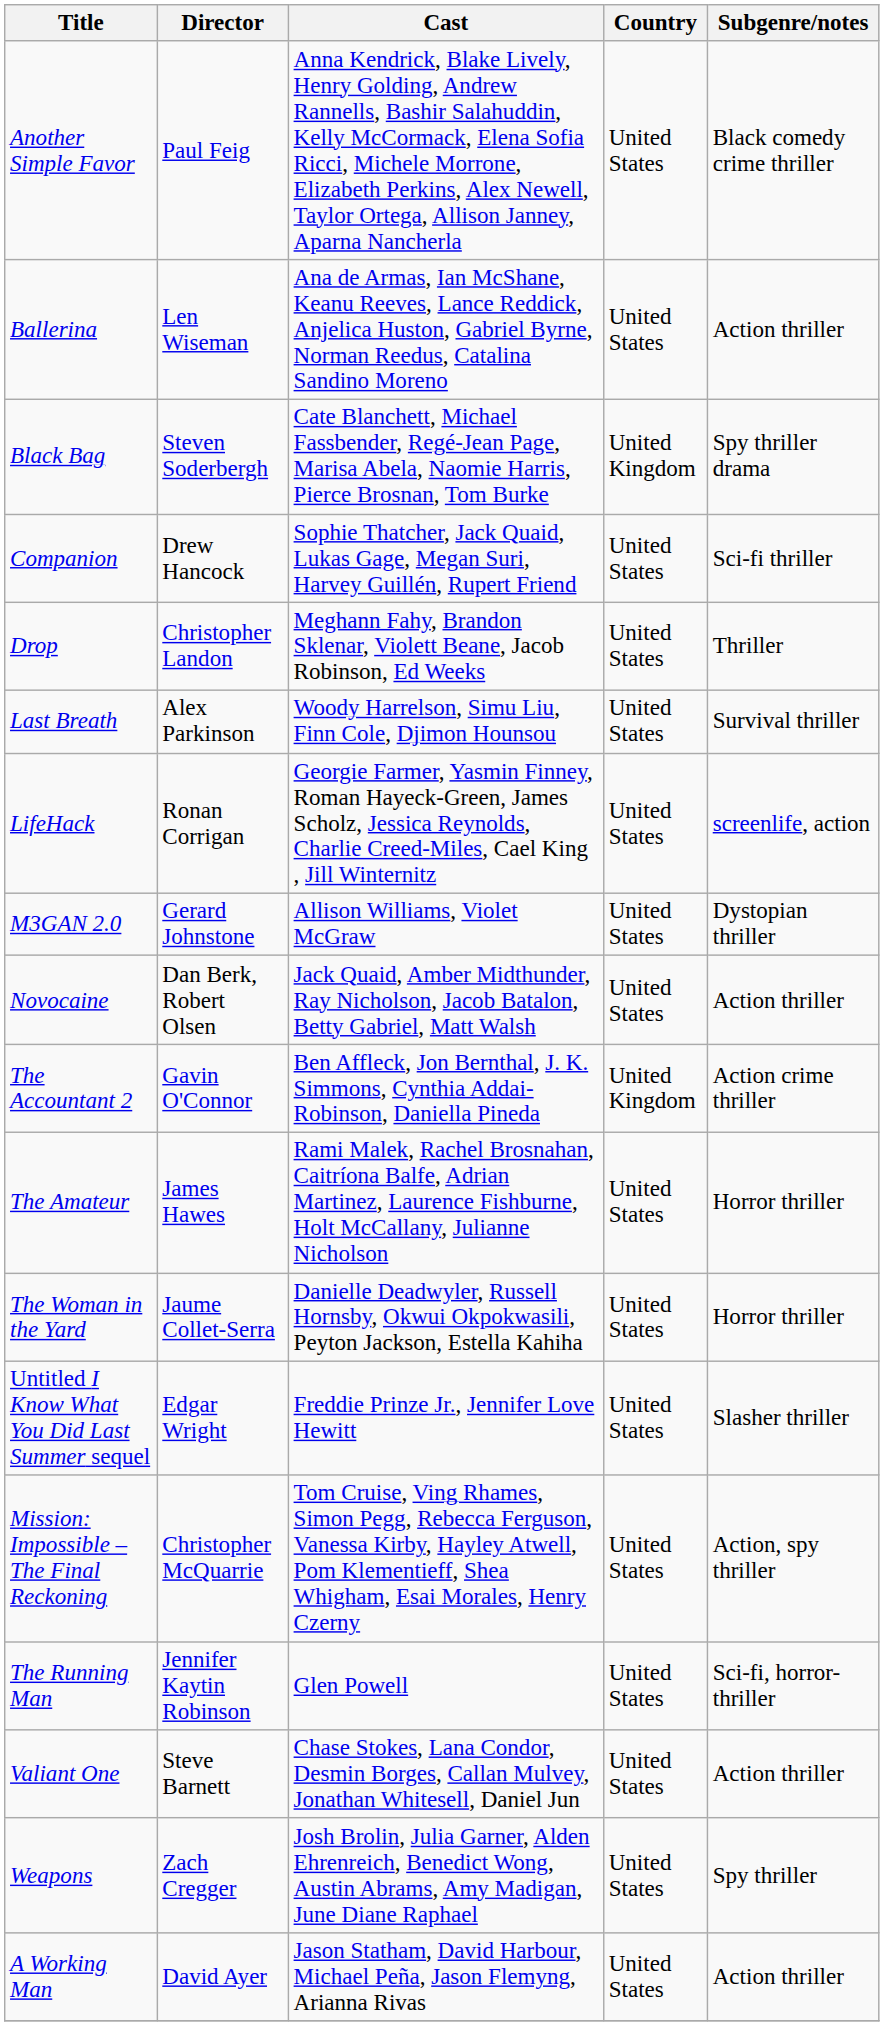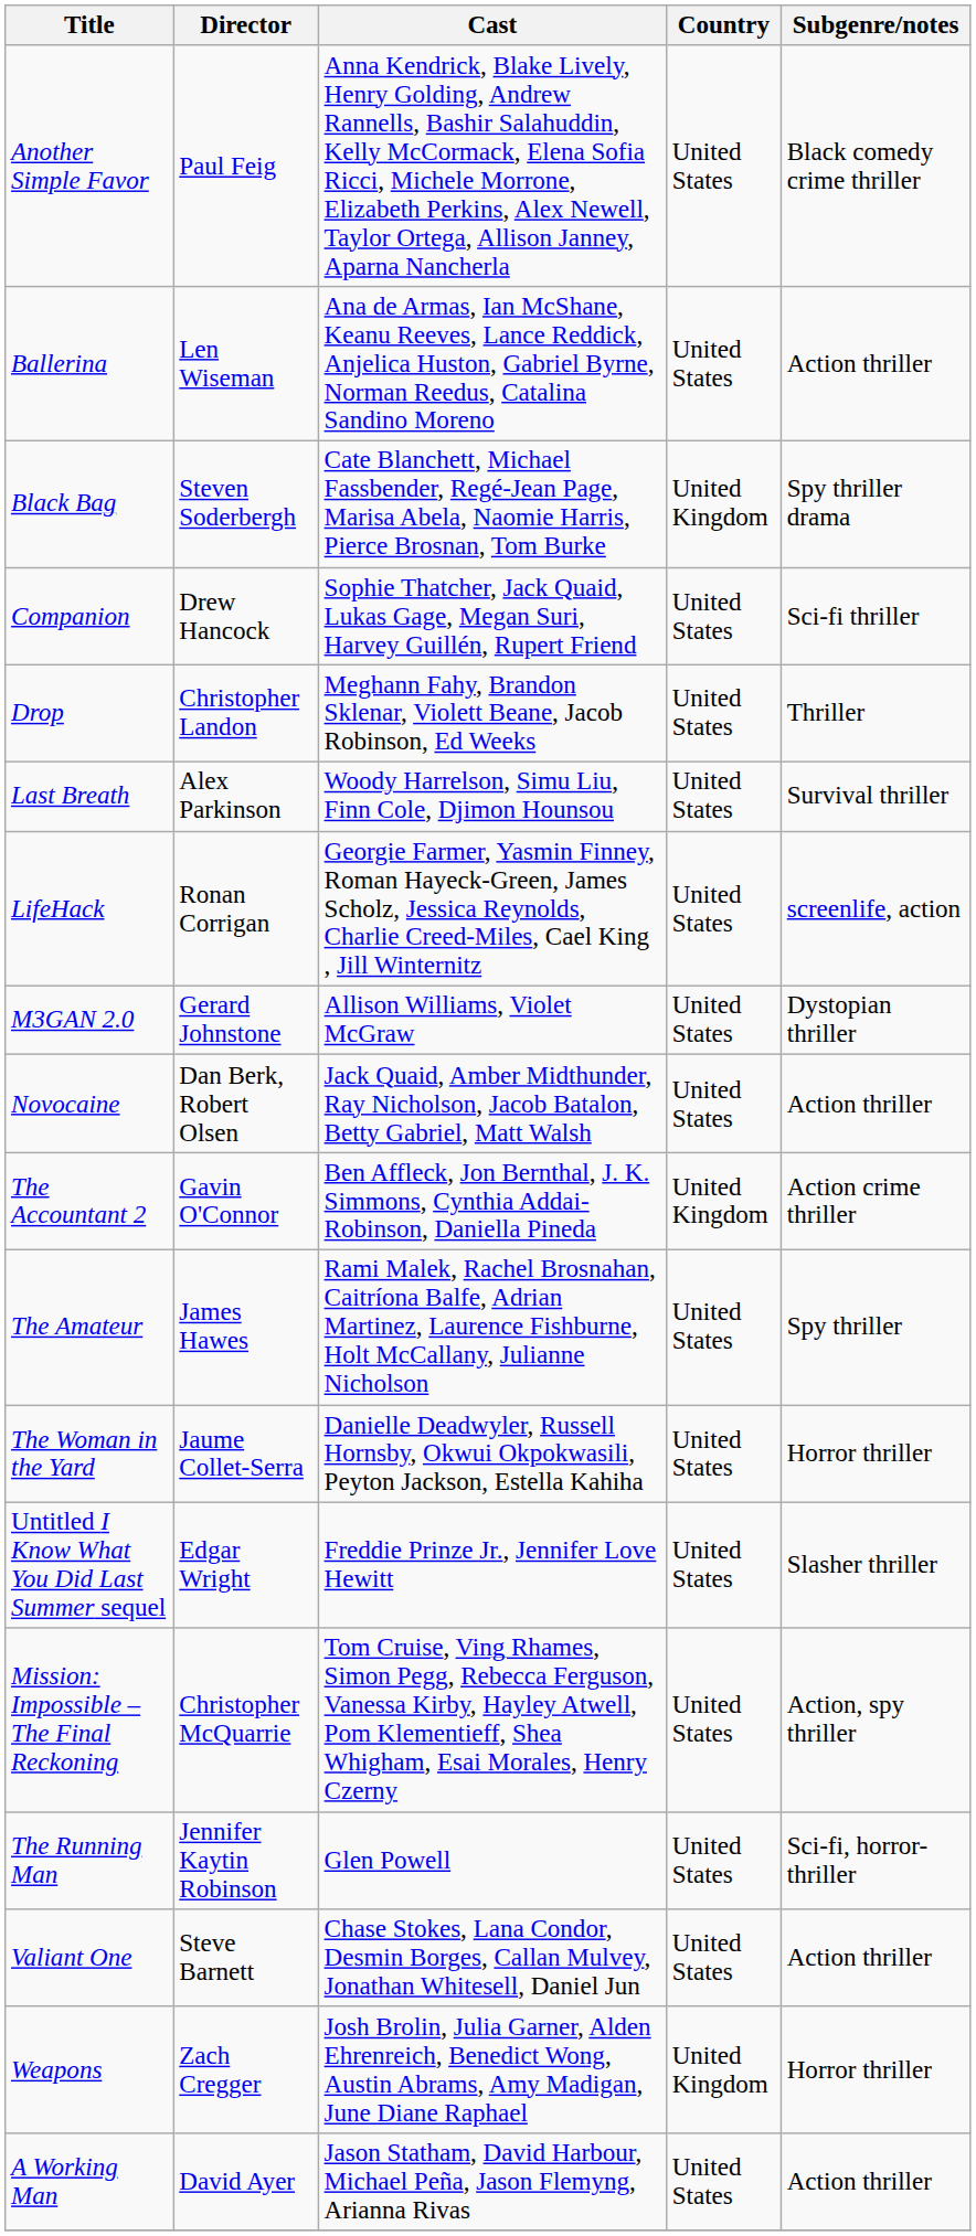The Amateur | Subgenre/notes: Horror thriller -> Spy thriller
Weapons | Country: United States -> United Kingdom
Weapons | Subgenre/notes: Spy thriller -> Horror thriller
